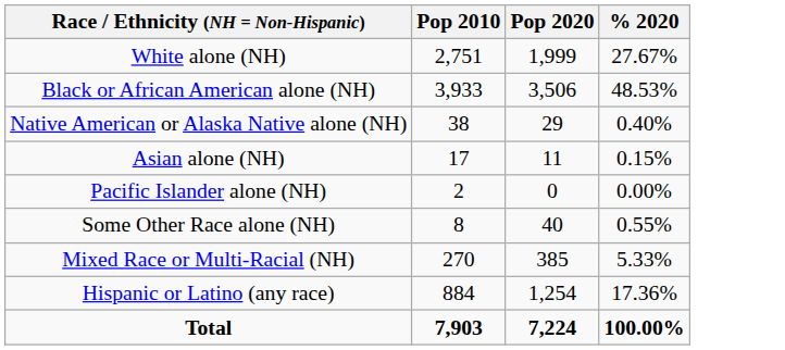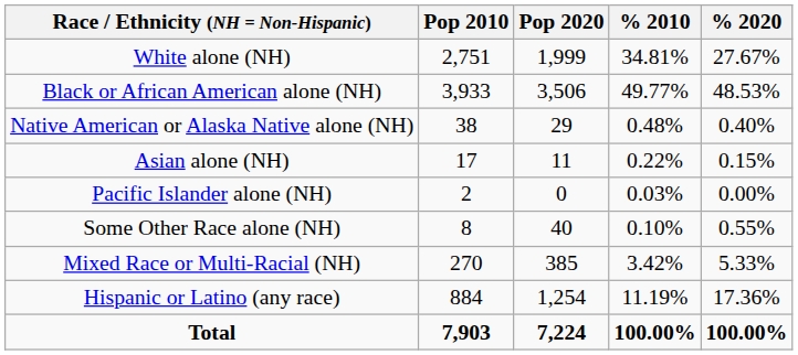+ column: % 2010 | 34.81% | 49.77% | 0.48% | 0.22% | 0.03% | 0.10% | 3.42% | 11.19% | 100.00%
